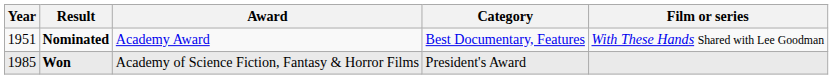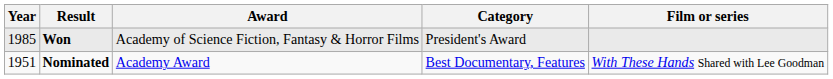rows swapped: Nominated <-> Won
